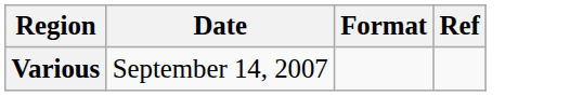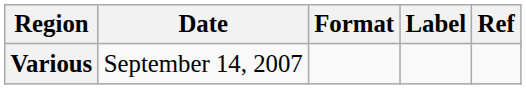+ column: Label
